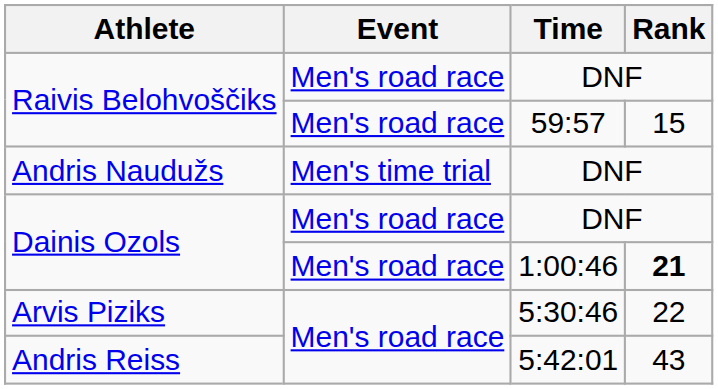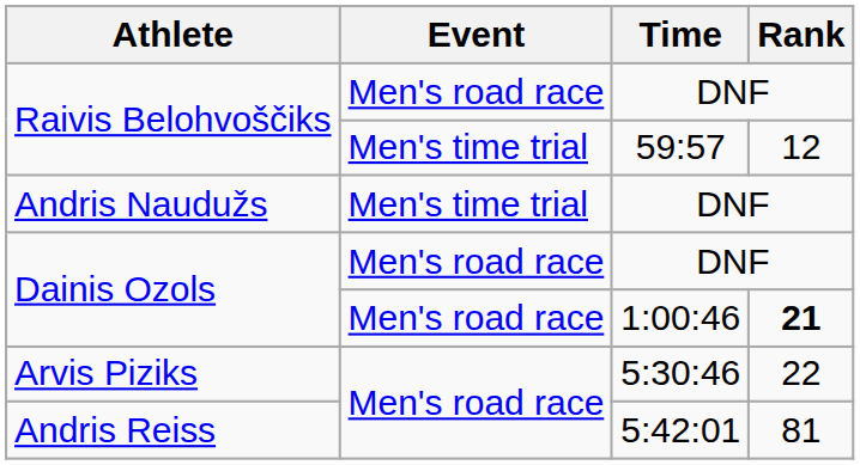Raivis Belohvoščiks / 59:57 | Event: Men's road race -> Men's time trial
Raivis Belohvoščiks / 59:57 | Rank: 15 -> 12
Andris Reiss | Rank: 43 -> 81
